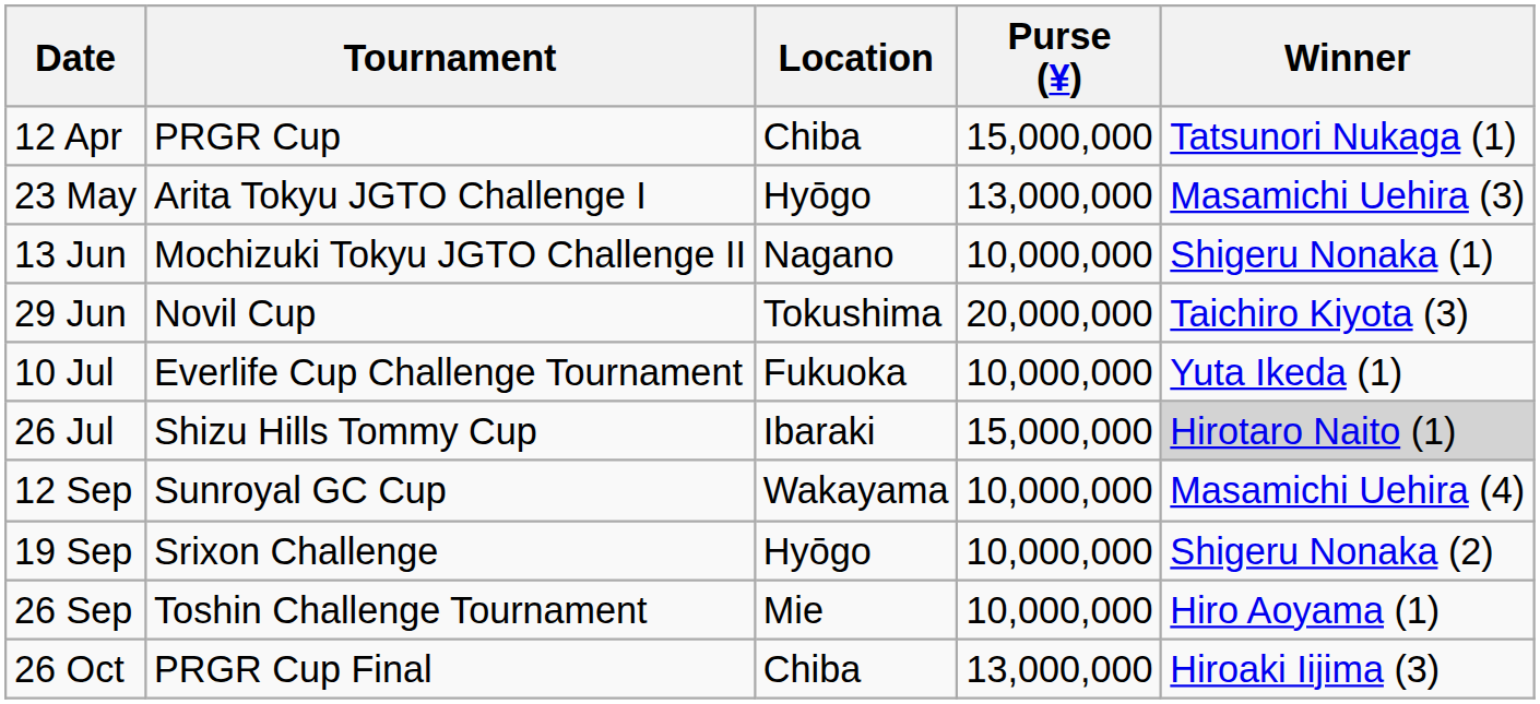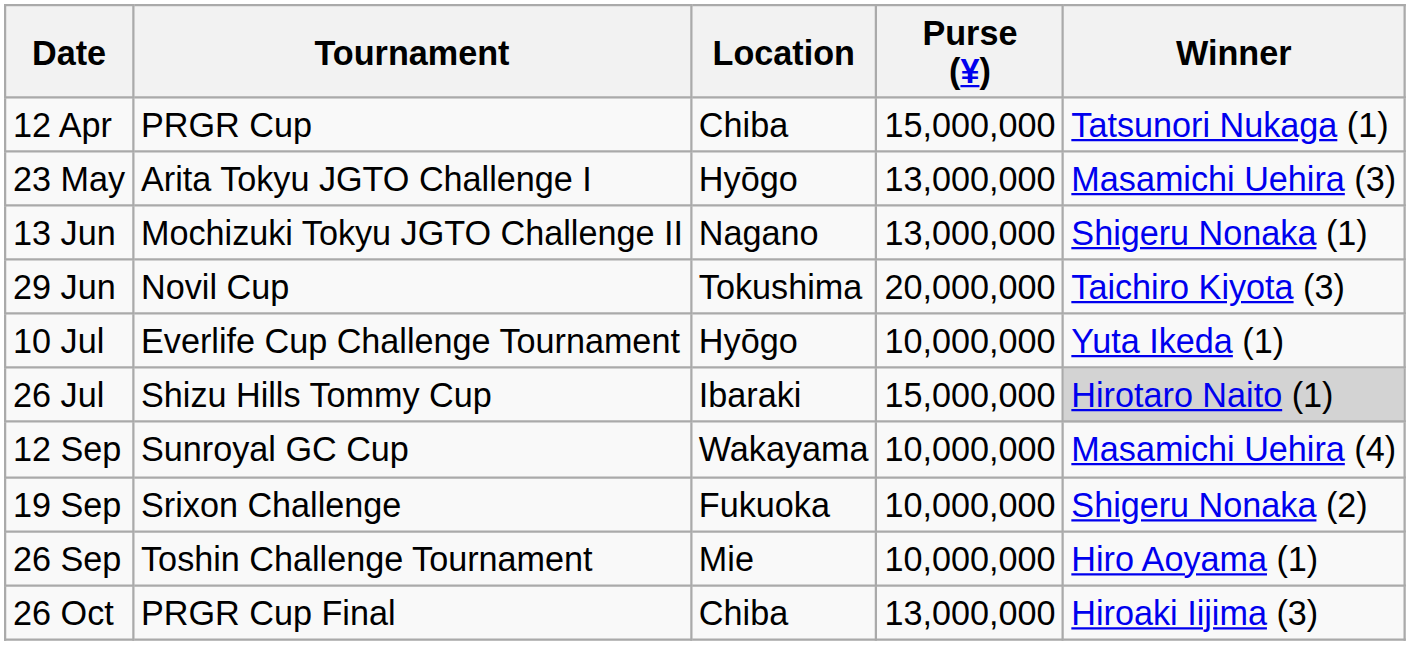13 Jun | Purse (¥): 10,000,000 -> 13,000,000
10 Jul | Location: Fukuoka -> Hyōgo
19 Sep | Location: Hyōgo -> Fukuoka
